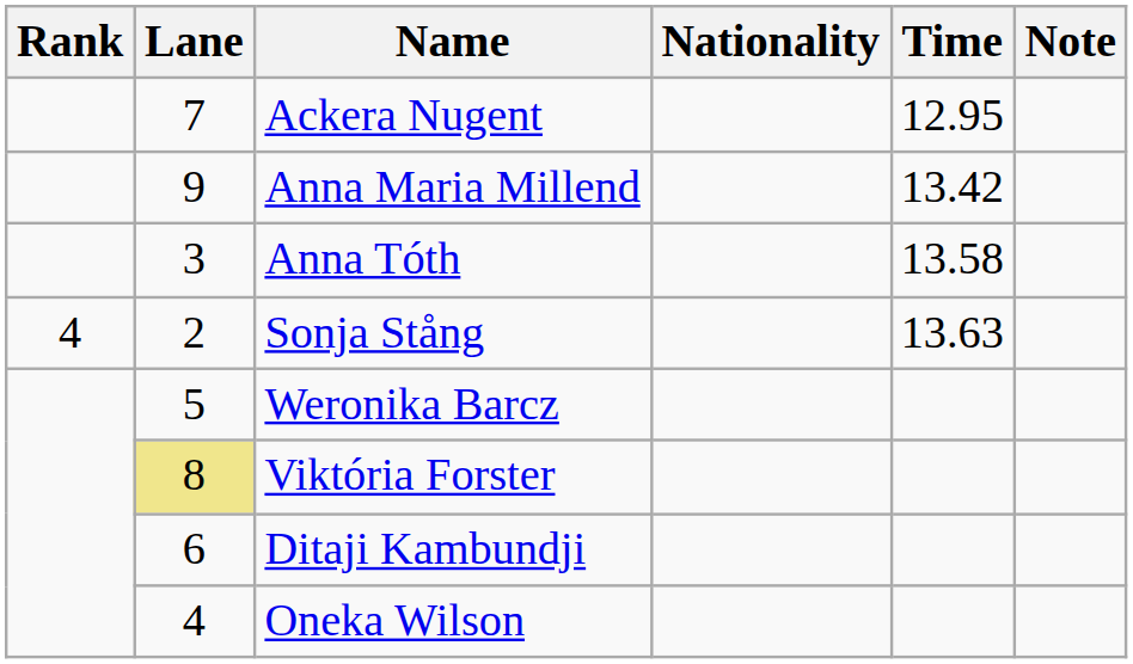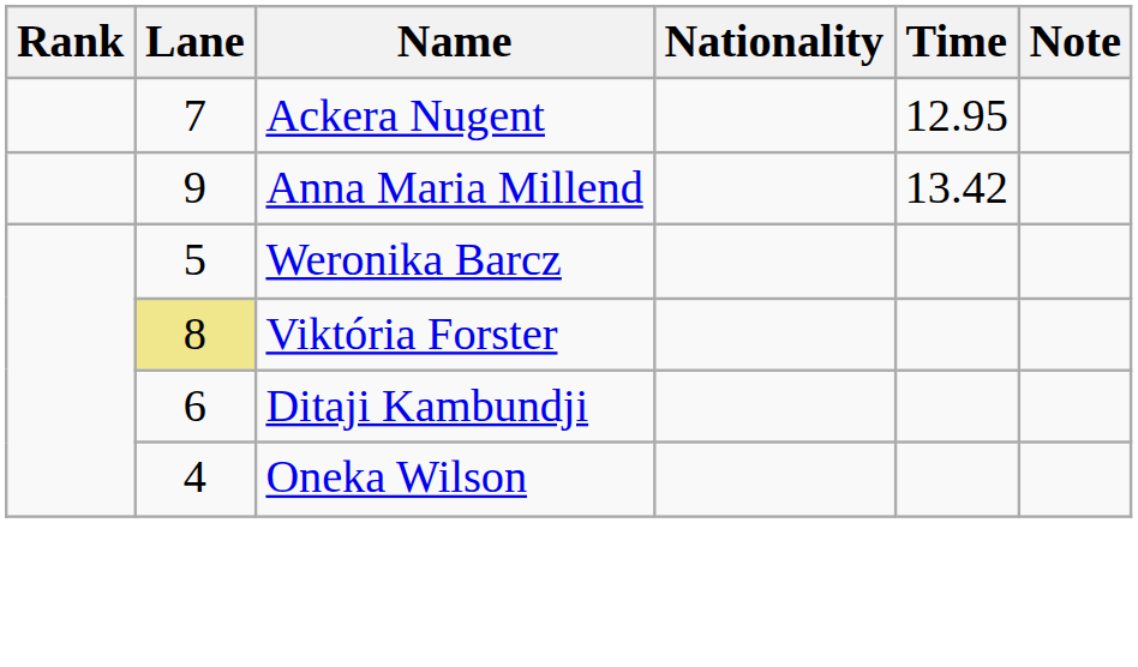- row: 3 | Anna Tóth | 13.58
- row: 4 | 2 | Sonja Stång | 13.63
